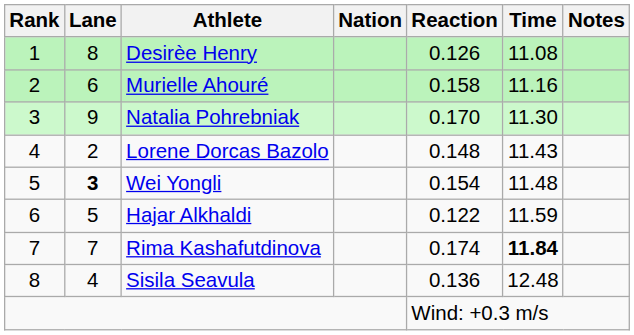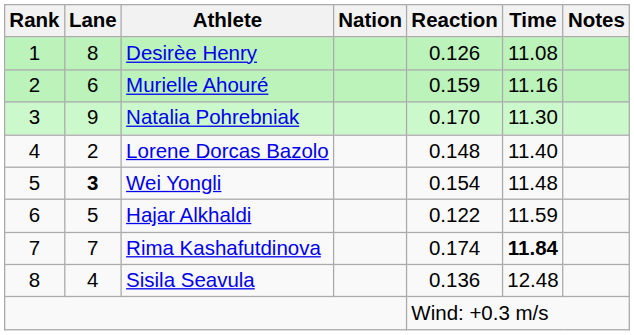Murielle Ahouré | Reaction: 0.158 -> 0.159
Lorene Dorcas Bazolo | Time: 11.43 -> 11.40
